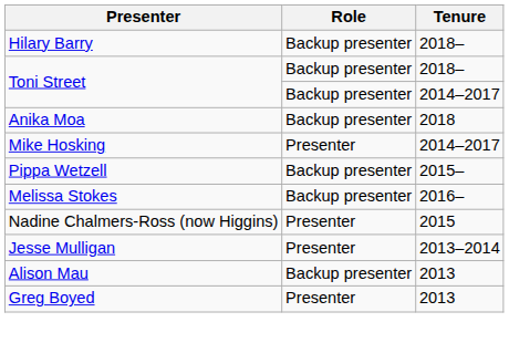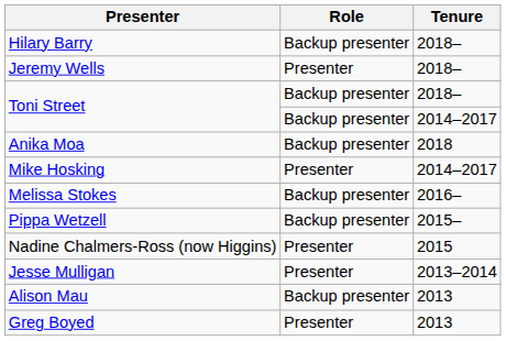+ row: Jeremy Wells | Presenter | 2018–
rows swapped: Pippa Wetzell <-> Melissa Stokes
